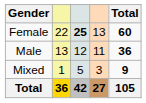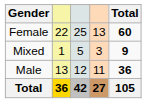Female | column 3: bold -> normal
rows swapped: Male <-> Mixed
